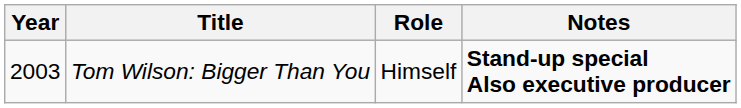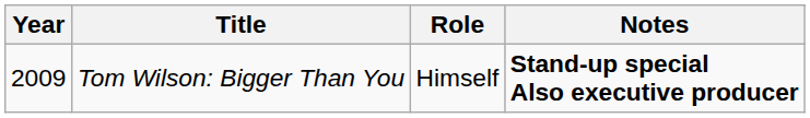Tom Wilson: Bigger Than You | Year: 2003 -> 2009
